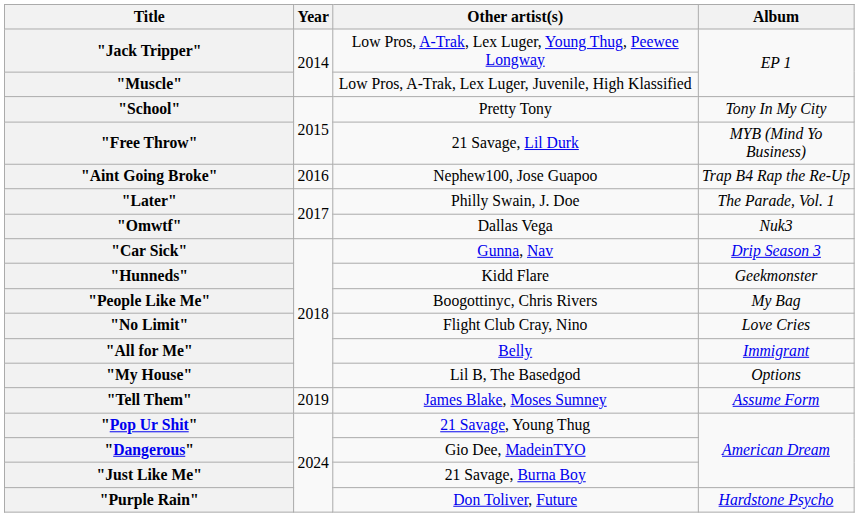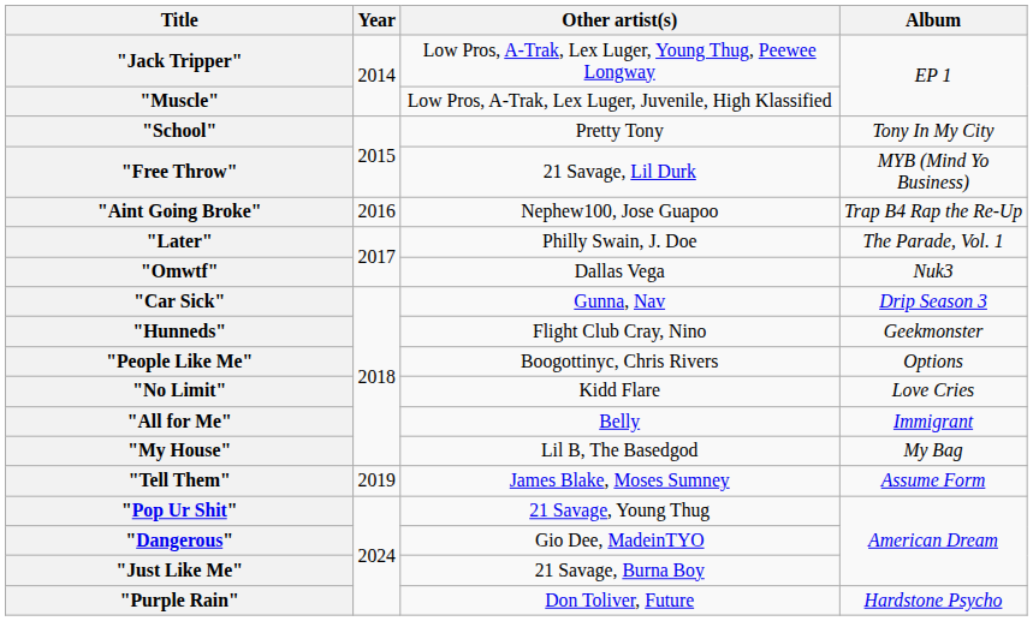"Hunneds" | Other artist(s): Kidd Flare -> Flight Club Cray, Nino
"People Like Me" | Album: My Bag -> Options
"No Limit" | Other artist(s): Flight Club Cray, Nino -> Kidd Flare
"My House" | Album: Options -> My Bag
